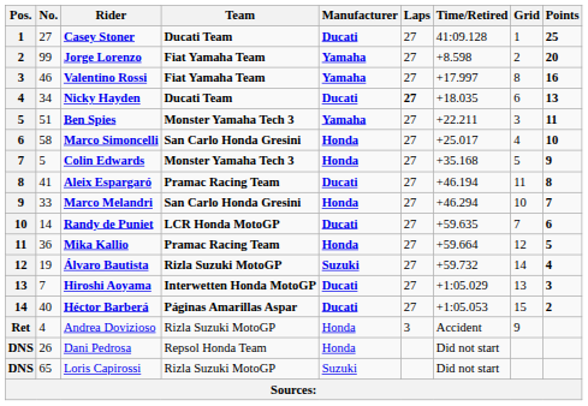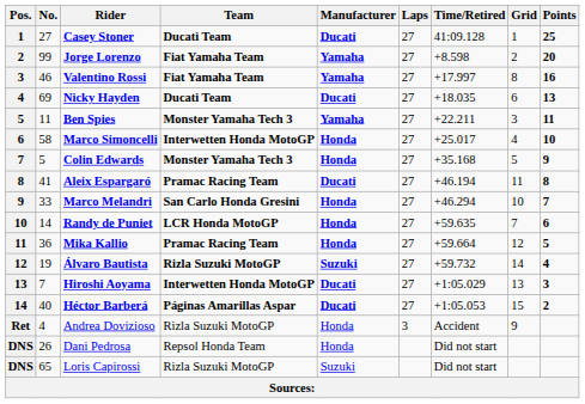Nicky Hayden | No.: 34 -> 69
Nicky Hayden | Laps: bold -> normal
Ben Spies | No.: 51 -> 11
Marco Simoncelli | Team: San Carlo Honda Gresini -> Interwetten Honda MotoGP
Randy de Puniet | Manufacturer: Ducati -> Honda
